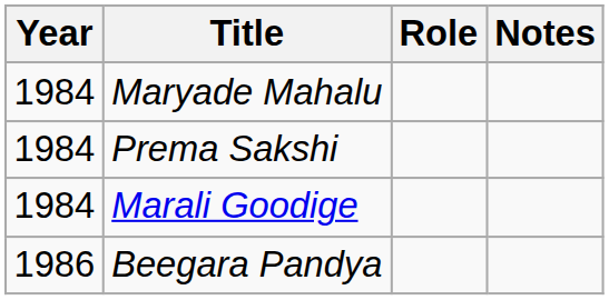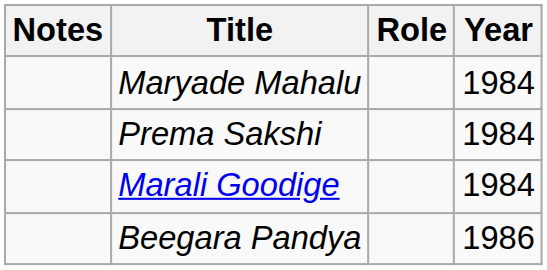columns swapped: Year <-> Notes
